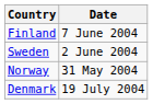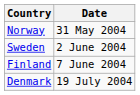rows swapped: Norway <-> Finland
